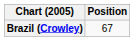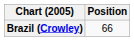Brazil (Crowley) | Position: 67 -> 66
